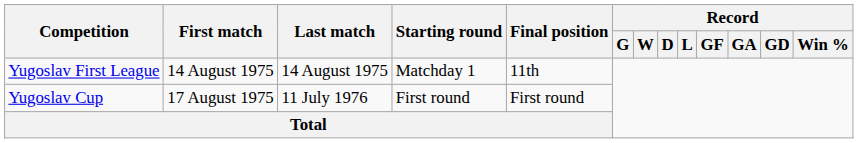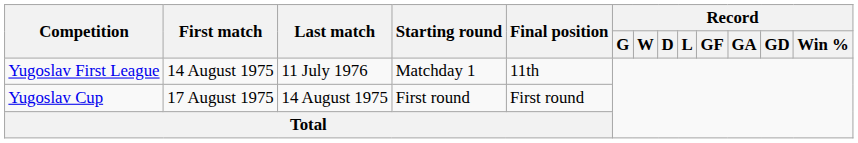Yugoslav First League | Last match: 14 August 1975 -> 11 July 1976
Yugoslav Cup | Last match: 11 July 1976 -> 14 August 1975
